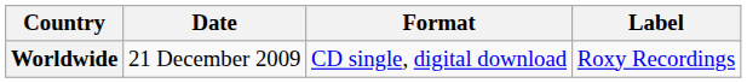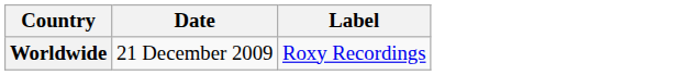- column: Format | CD single, digital download
